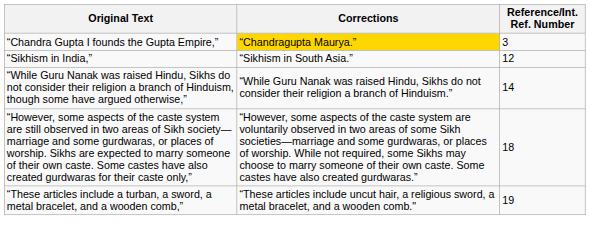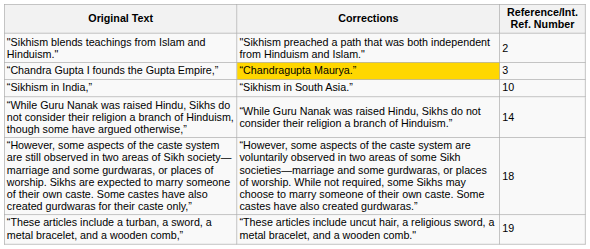+ row: "Sikhism blends teachings from Islam and Hinduism." | "Sikhism preached a path that was both independent from Hinduism and Islam." | 2
“Sikhism in India,” | Reference/Int. Ref. Number: 12 -> 10
